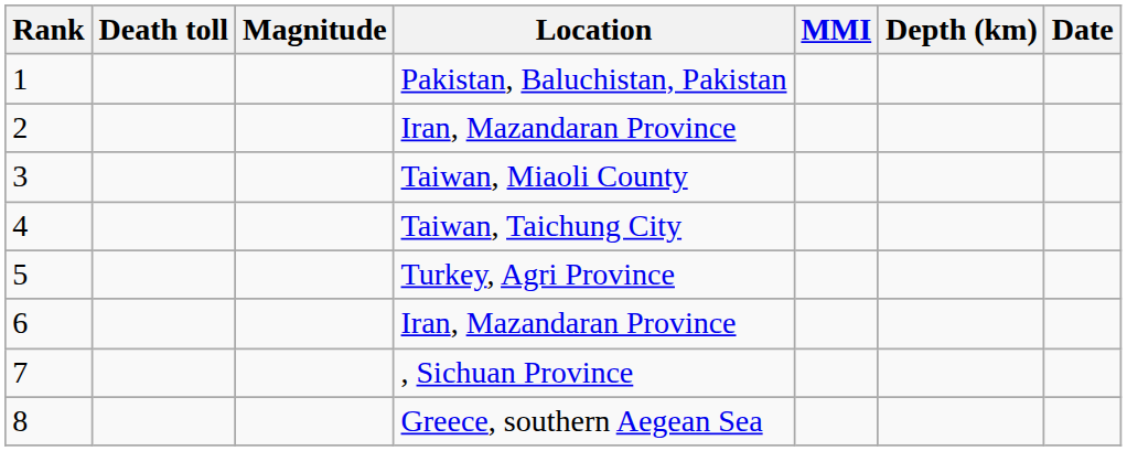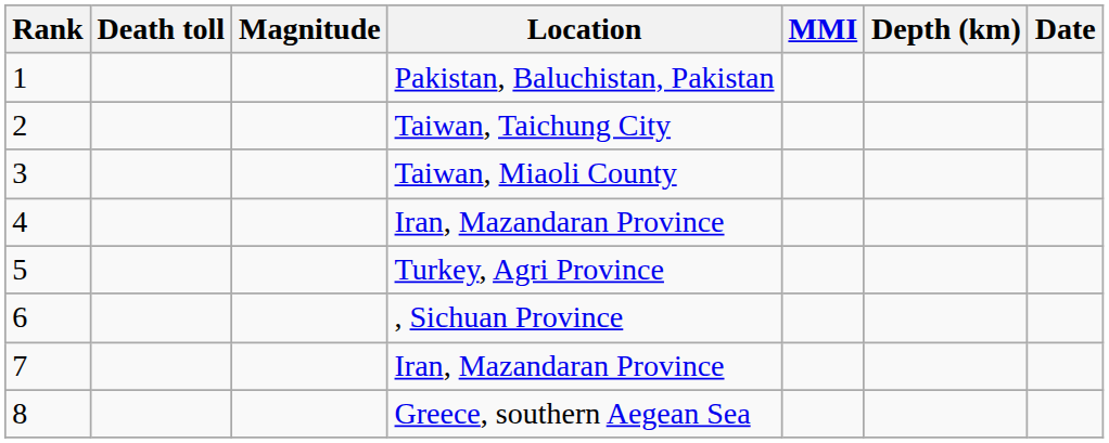2 | Location: Iran, Mazandaran Province -> Taiwan, Taichung City
4 | Location: Taiwan, Taichung City -> Iran, Mazandaran Province
6 | Location: Iran, Mazandaran Province -> , Sichuan Province
7 | Location: , Sichuan Province -> Iran, Mazandaran Province
